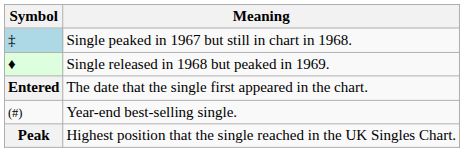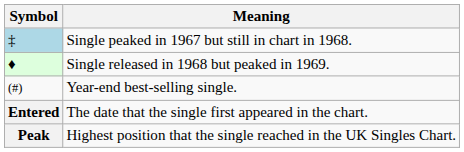rows swapped: Year-end best-selling single. <-> The date that the single first appeared in the chart.
